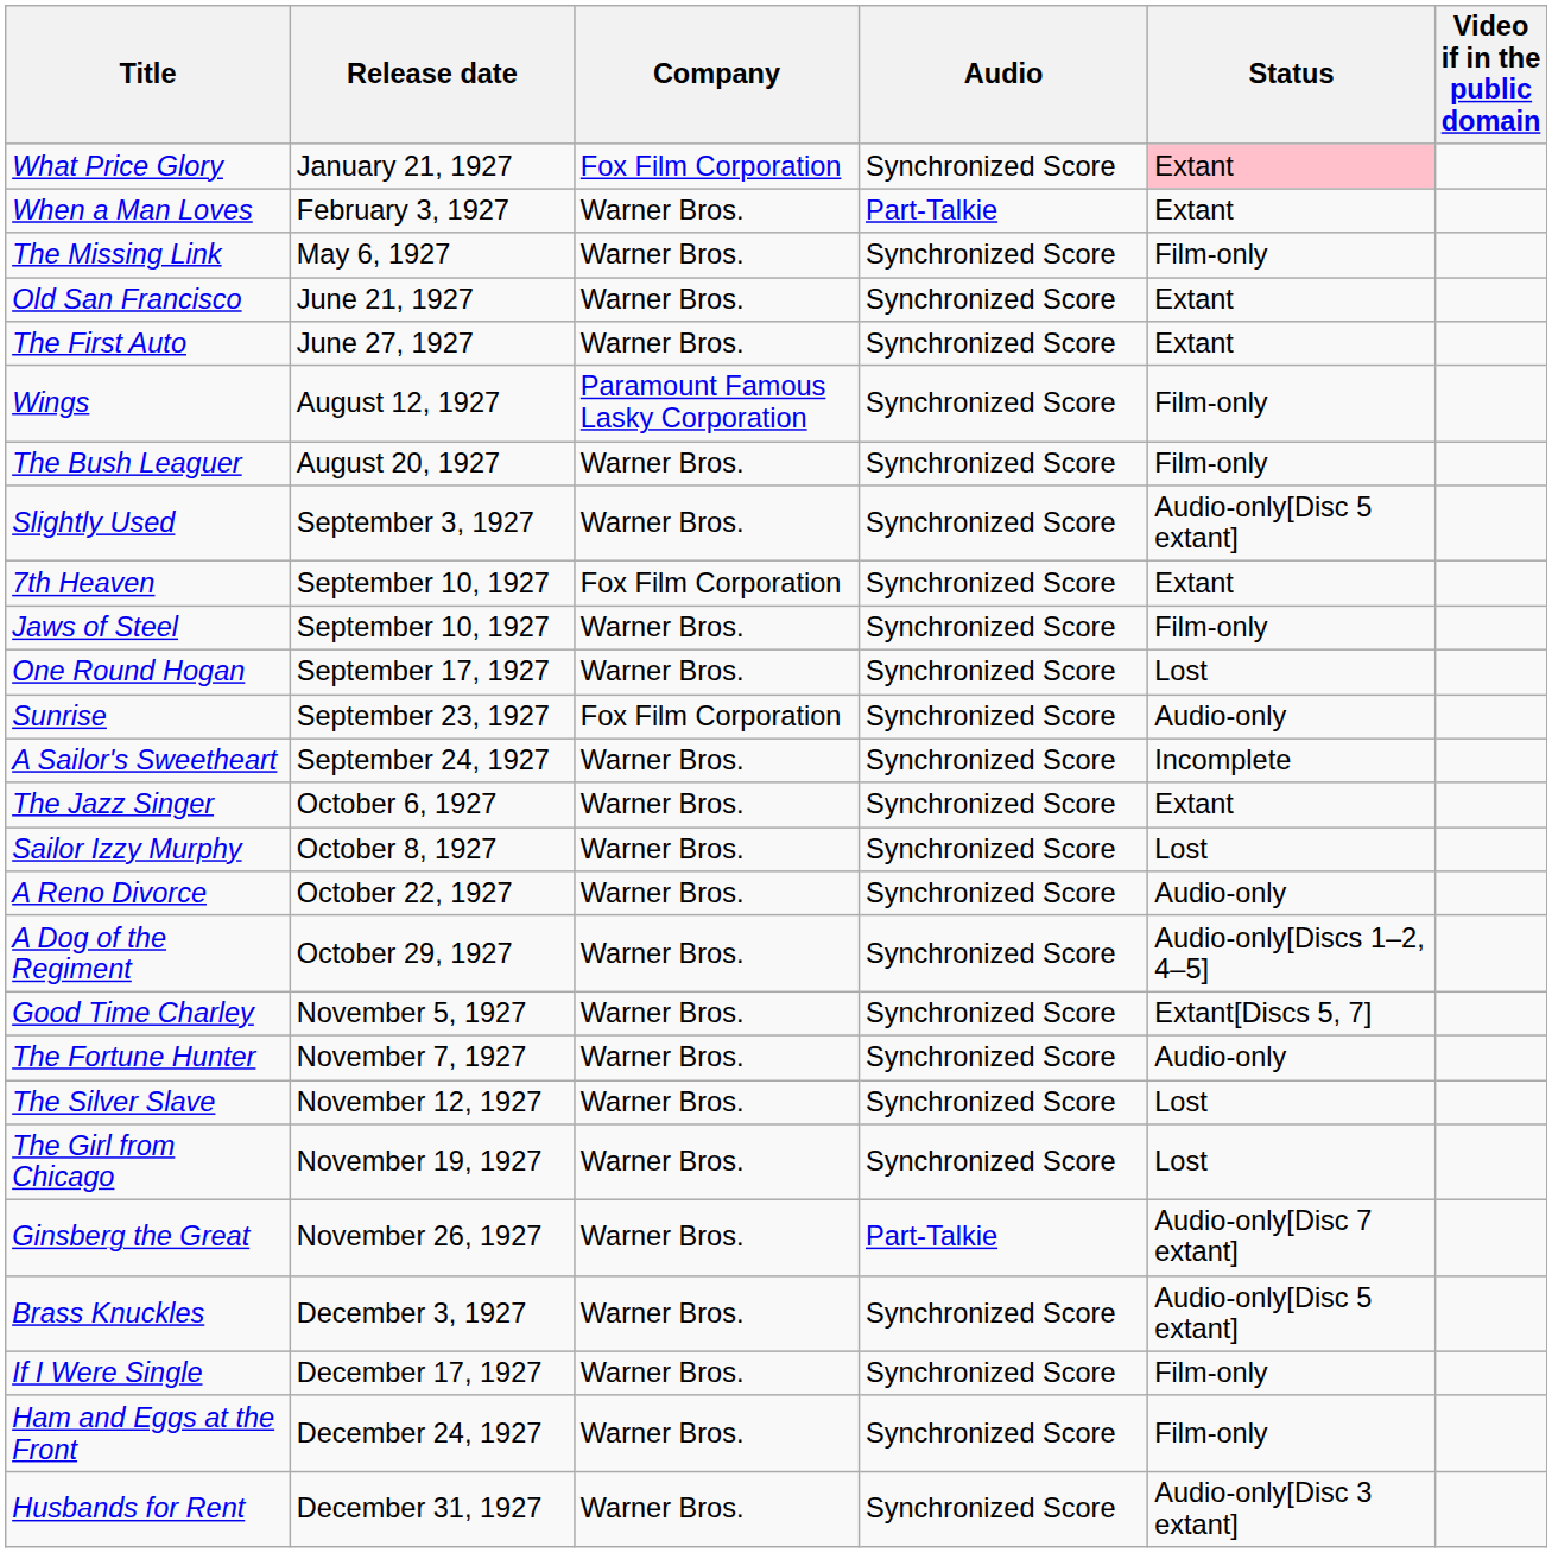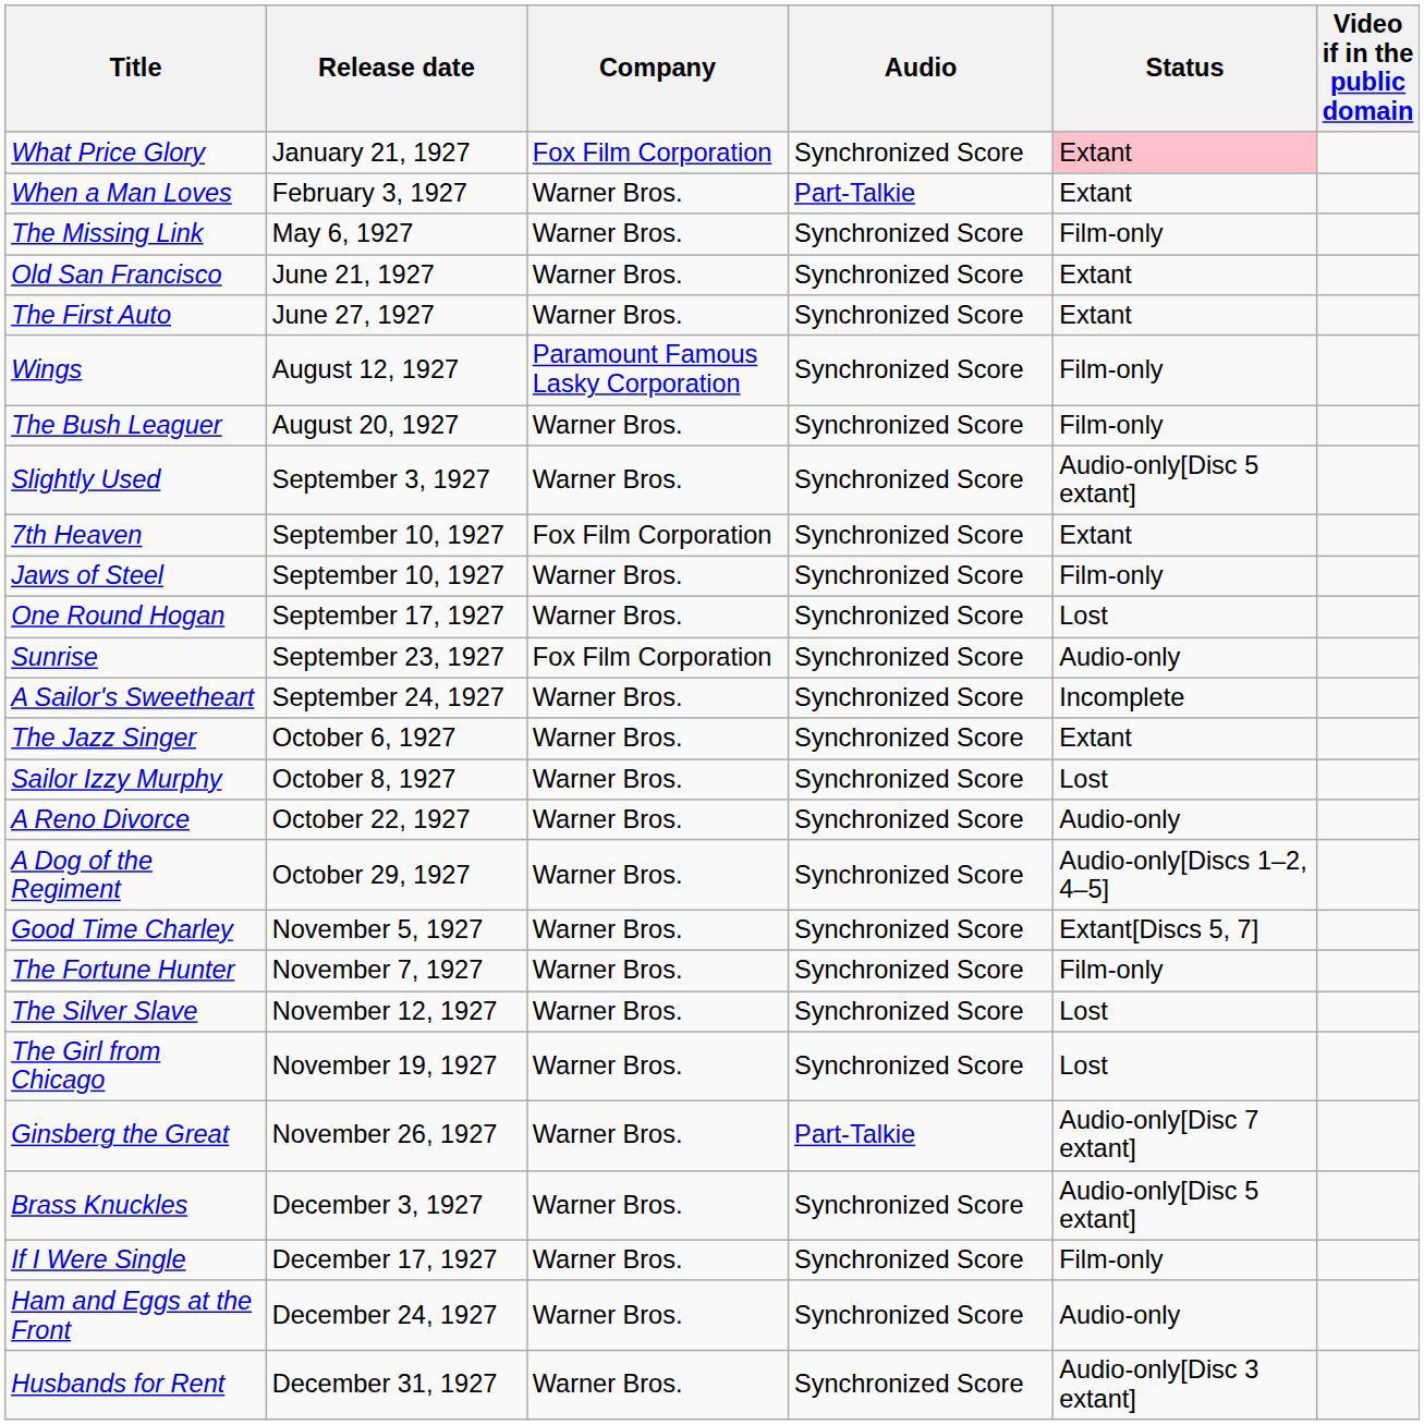The Fortune Hunter | Status: Audio-only -> Film-only
Ham and Eggs at the Front | Status: Film-only -> Audio-only
